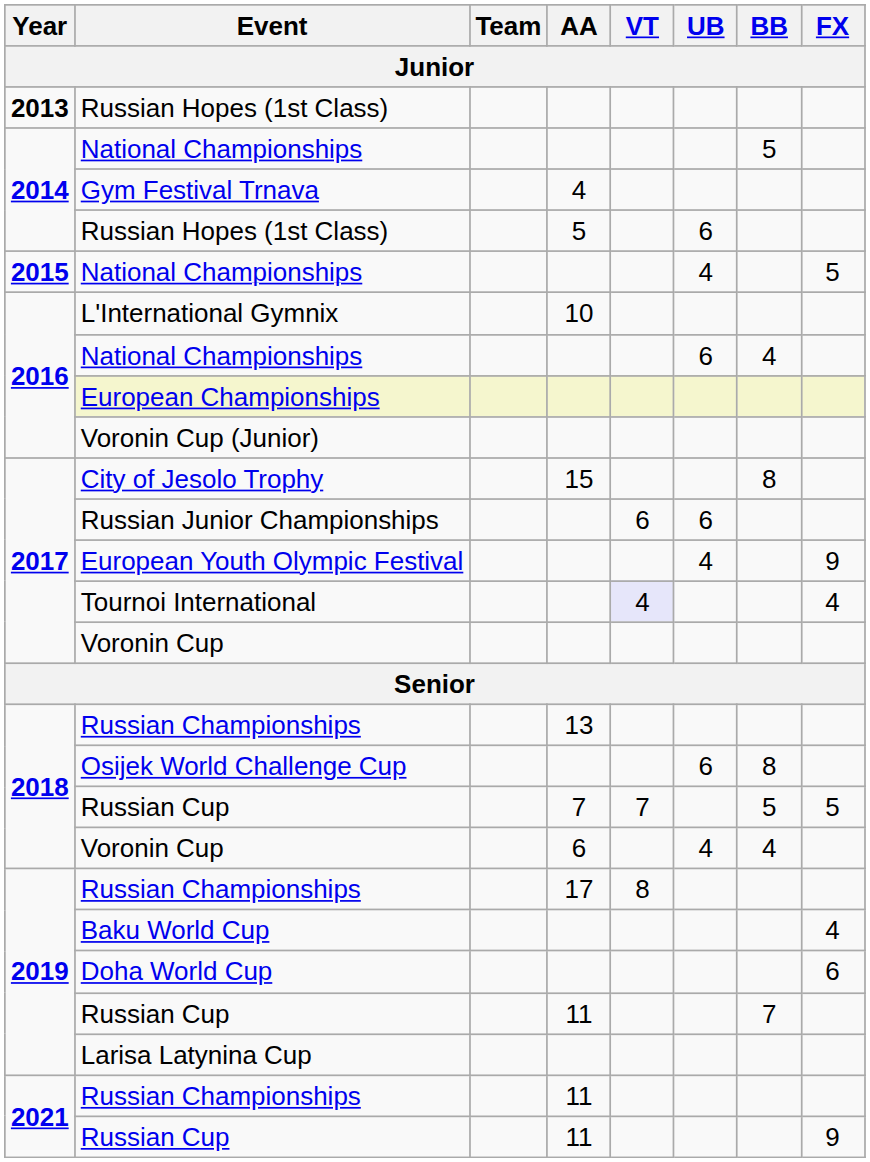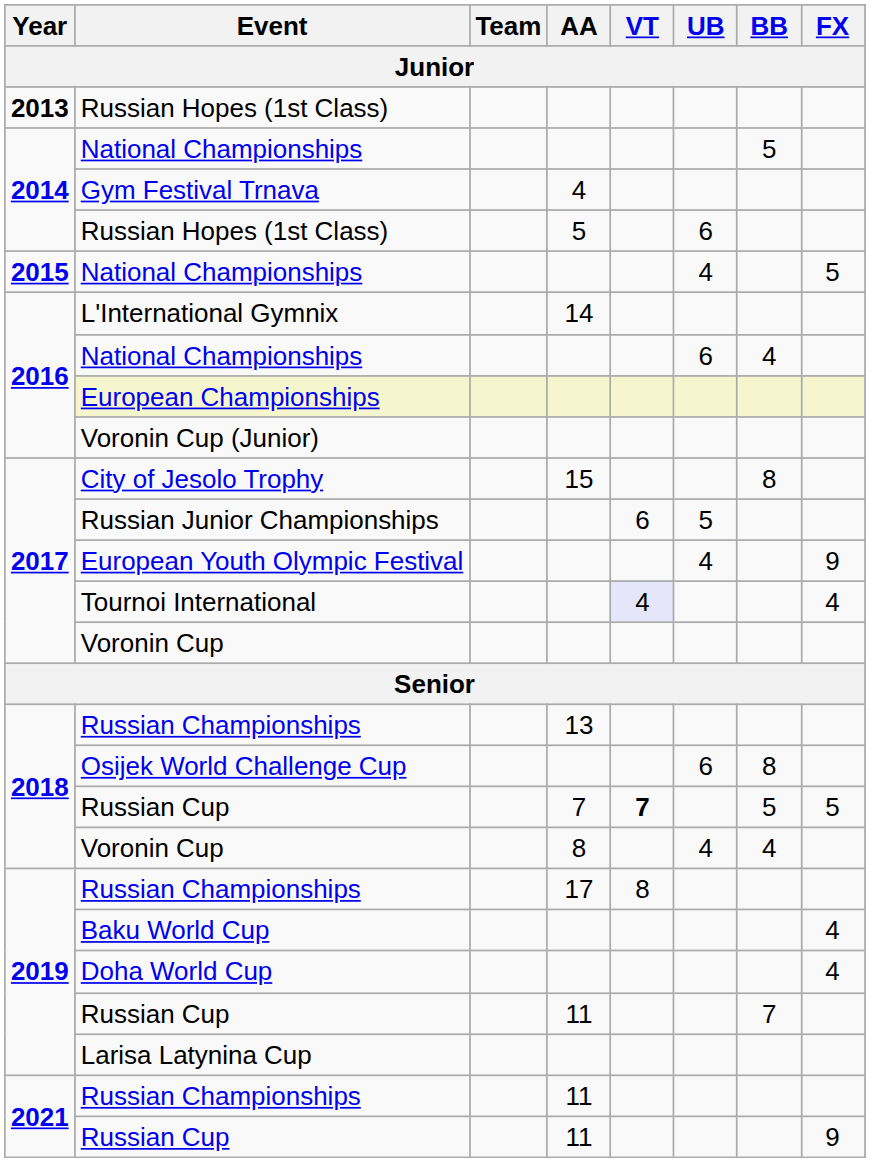L'International Gymnix | AA: 10 -> 14
Russian Junior Championships | UB: 6 -> 5
2018 / Russian Cup | VT: normal -> bold
2018 / Voronin Cup | AA: 6 -> 8
Doha World Cup | FX: 6 -> 4
